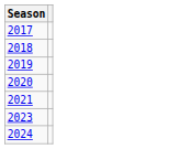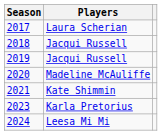+ column: Players | Laura Scherian | Jacqui Russell | Jacqui Russell | Madeline McAuliffe | Kate Shimmin | Karla Pretorius | Leesa Mi Mi
